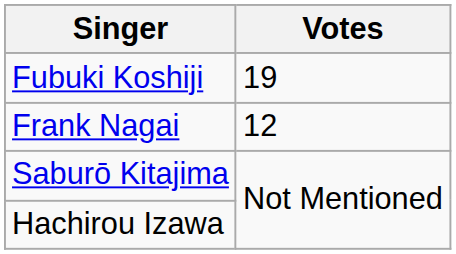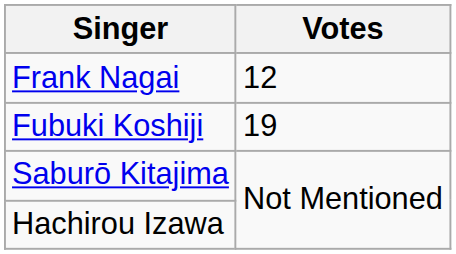rows swapped: Fubuki Koshiji <-> Frank Nagai
